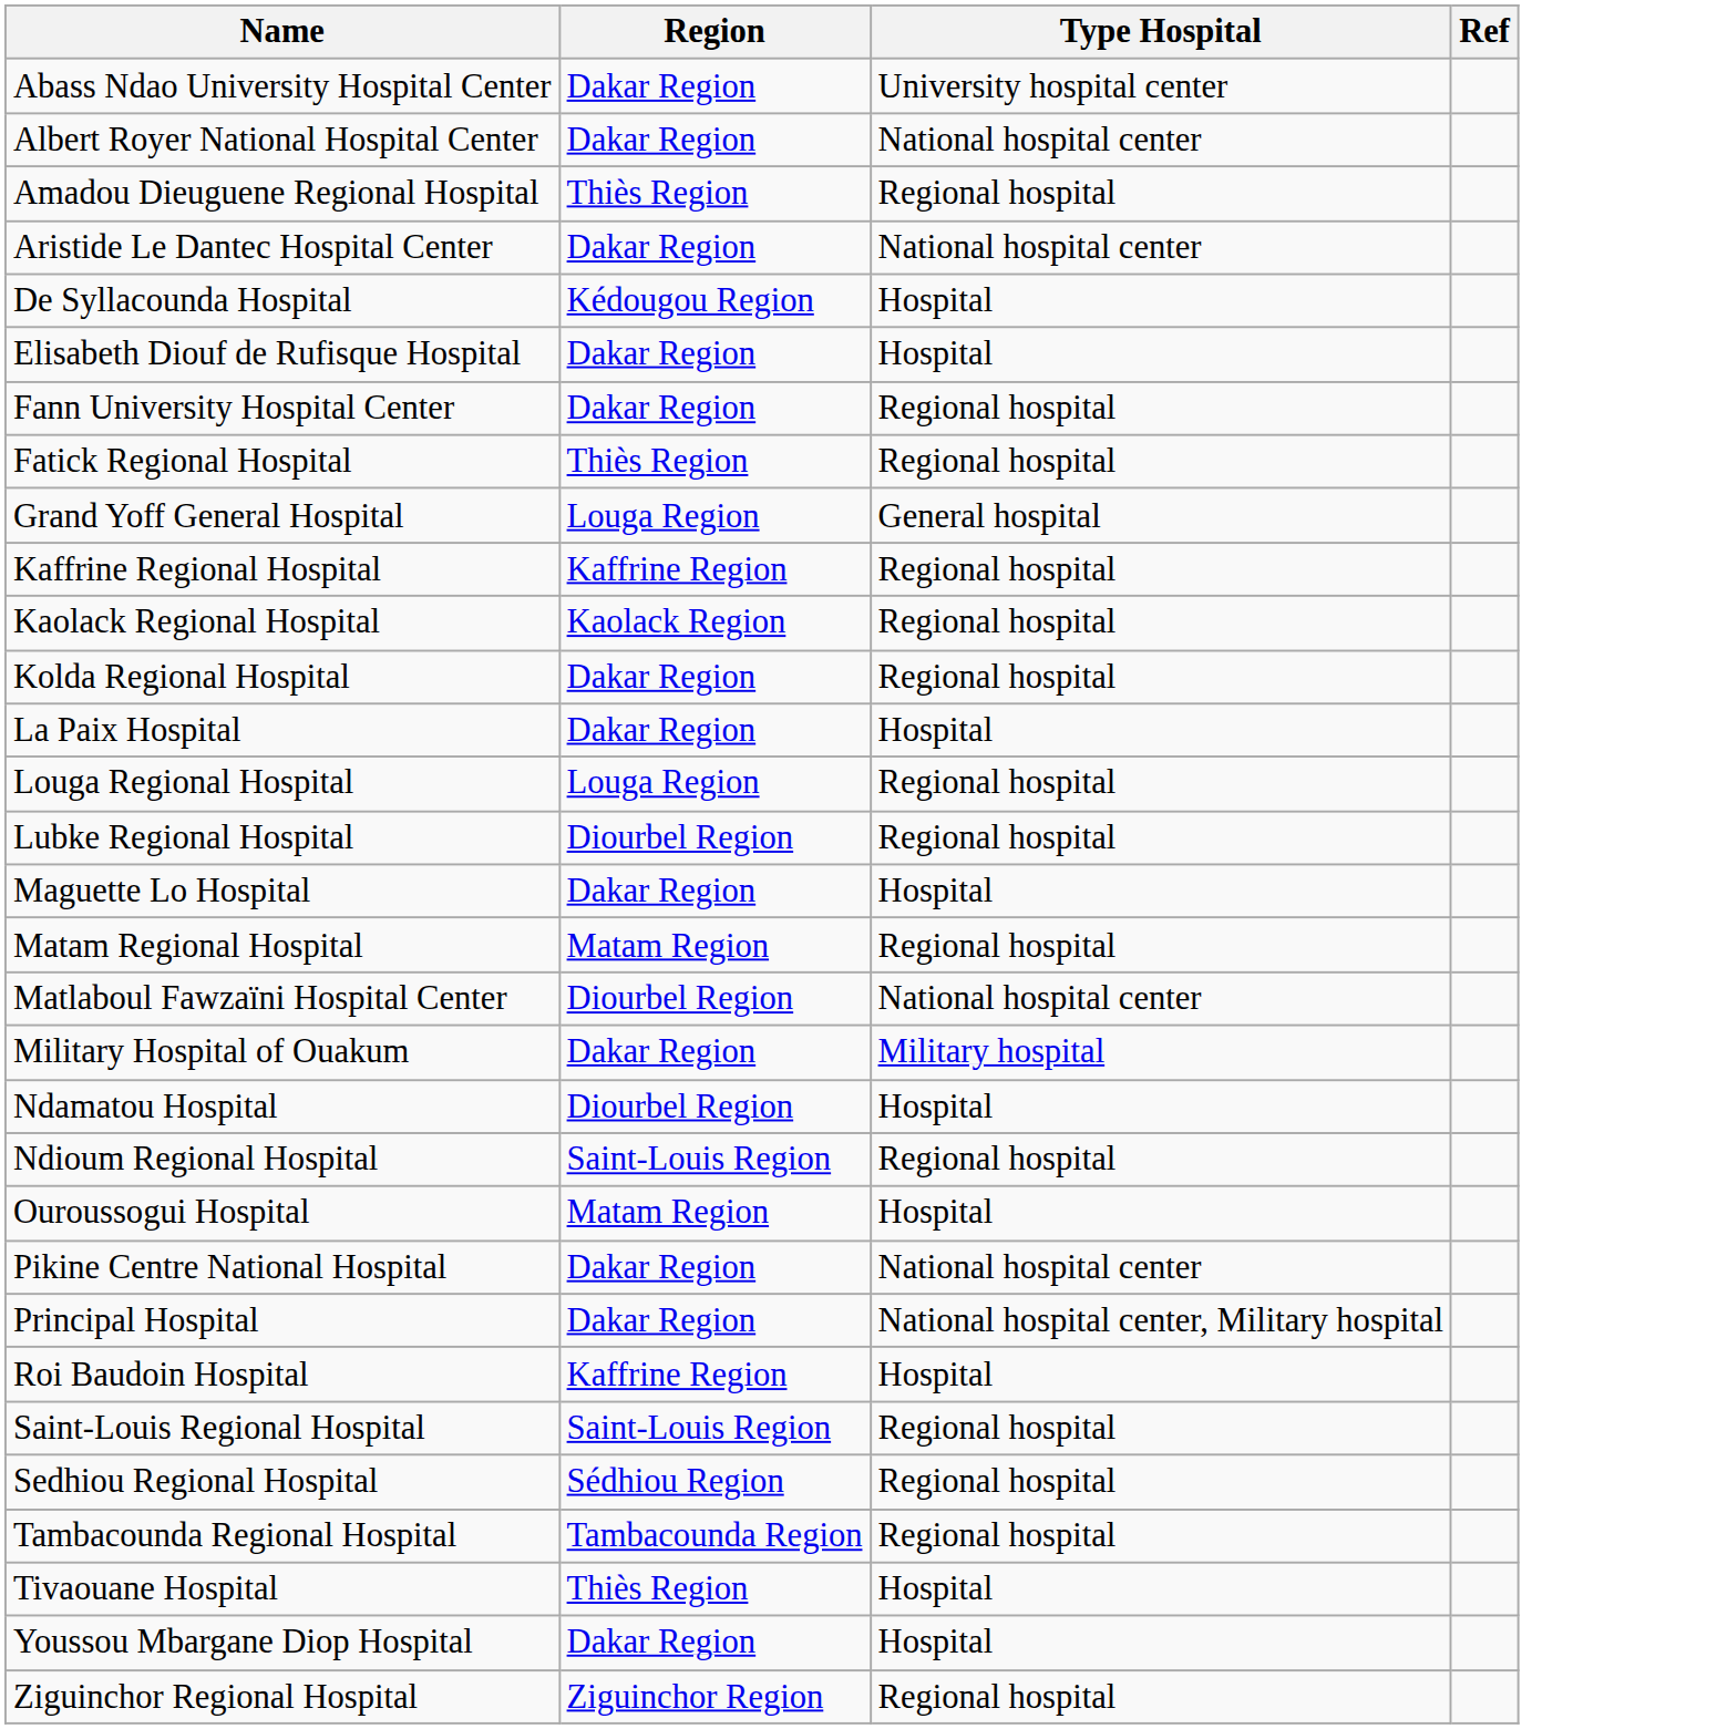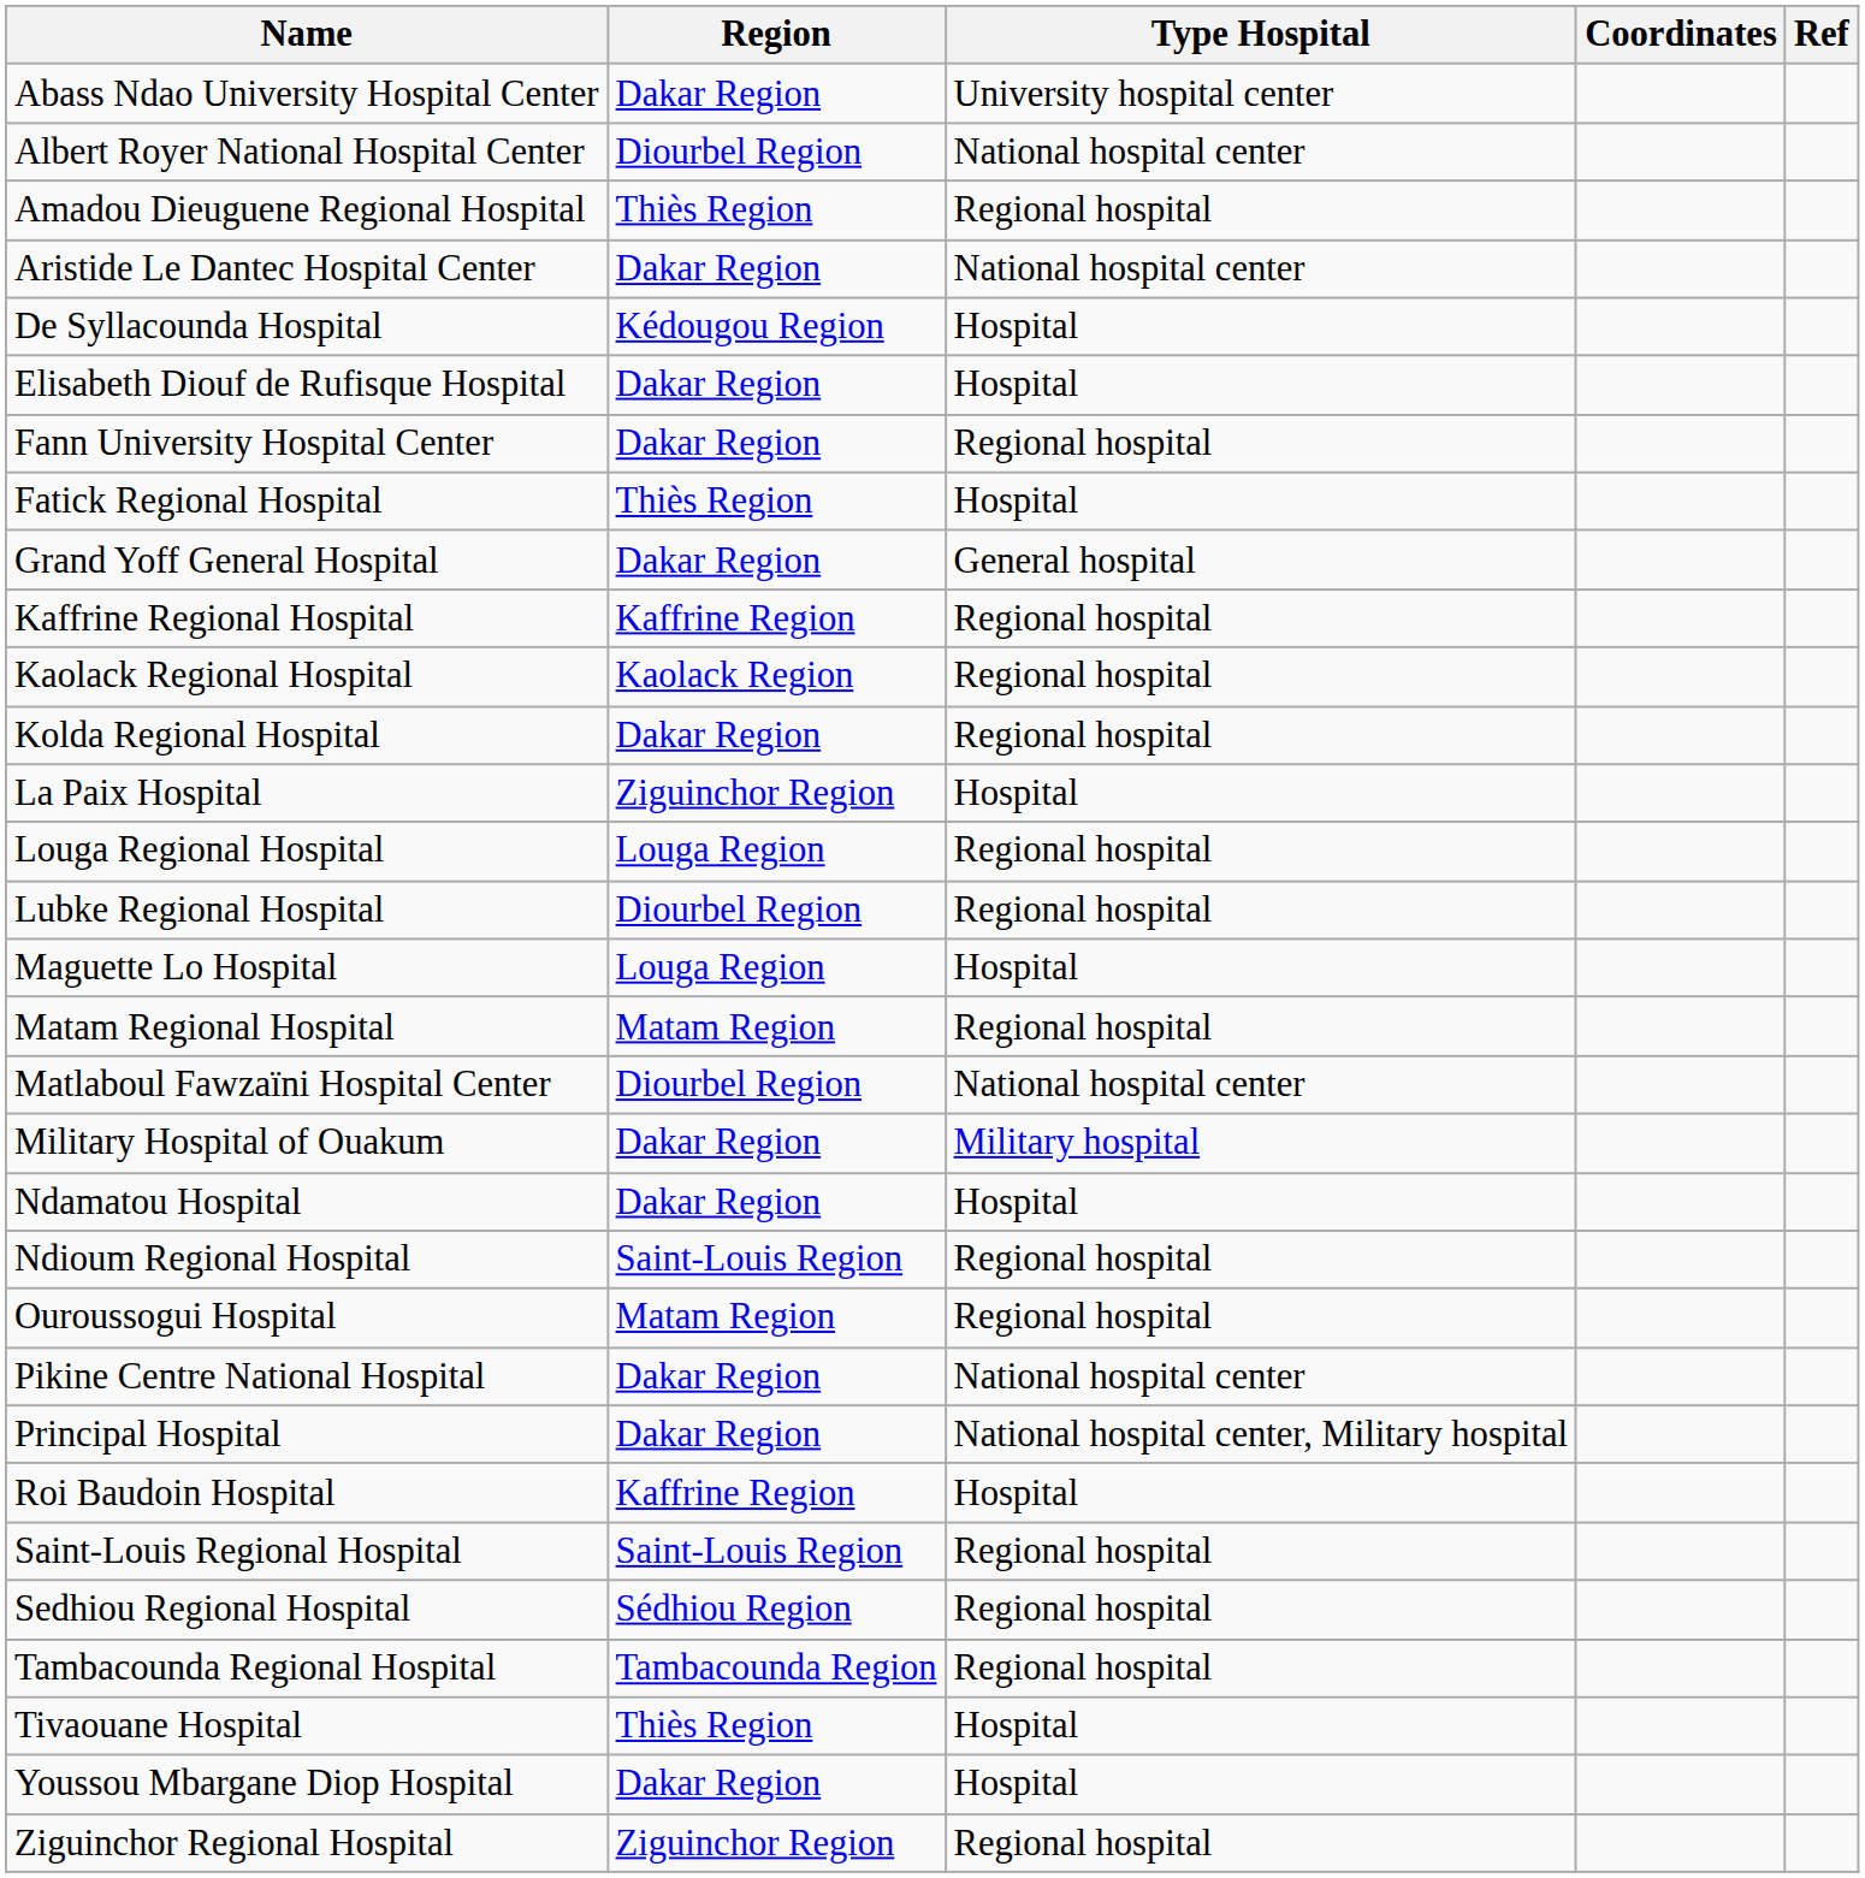+ column: Coordinates
Albert Royer National Hospital Center | Region: Dakar Region -> Diourbel Region
Fatick Regional Hospital | Type Hospital: Regional hospital -> Hospital
Grand Yoff General Hospital | Region: Louga Region -> Dakar Region
La Paix Hospital | Region: Dakar Region -> Ziguinchor Region
Maguette Lo Hospital | Region: Dakar Region -> Louga Region
Ndamatou Hospital | Region: Diourbel Region -> Dakar Region
Ouroussogui Hospital | Type Hospital: Hospital -> Regional hospital
